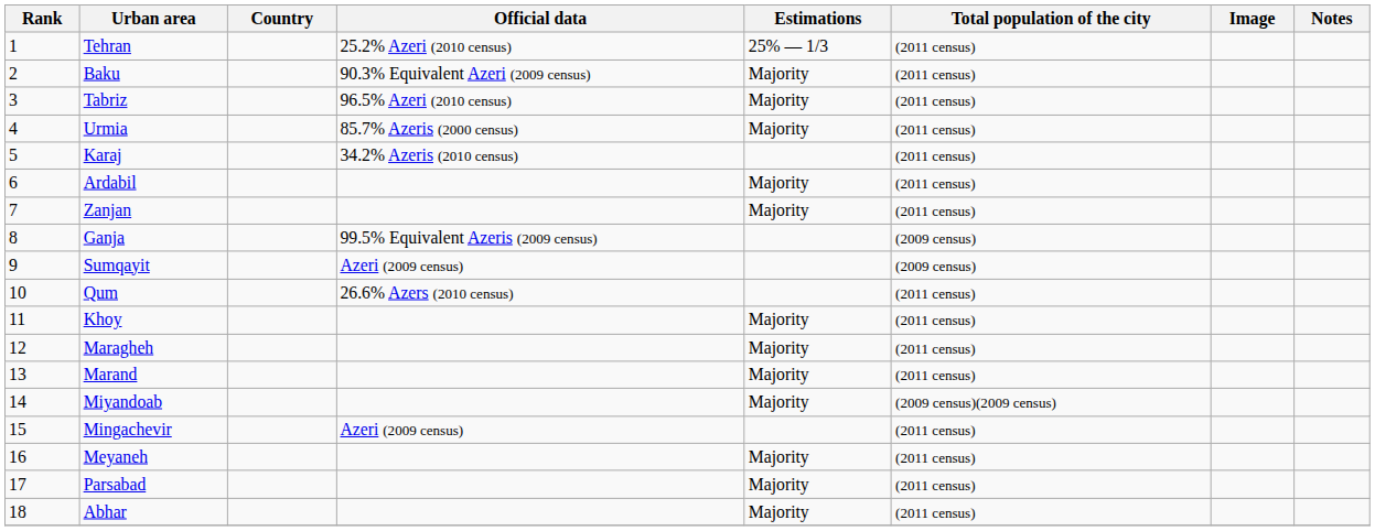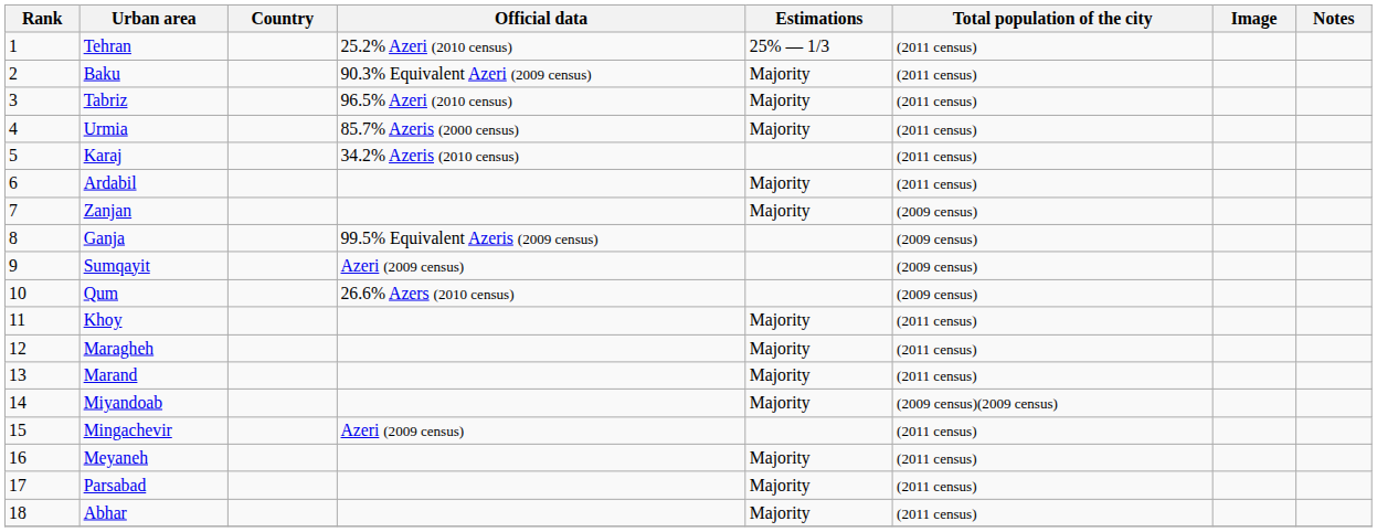Zanjan | Total population of the city: (2011 census) -> (2009 census)
Qum | Total population of the city: (2011 census) -> (2009 census)
